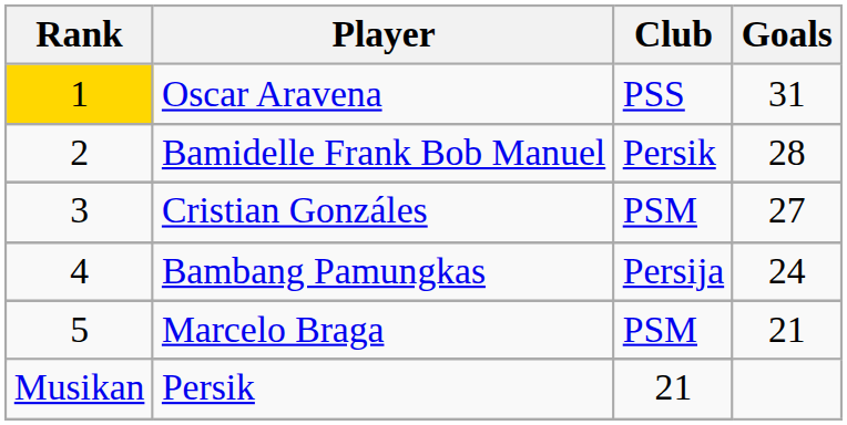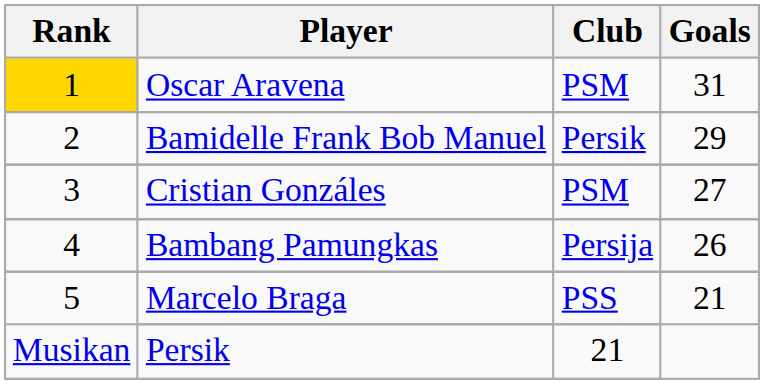Oscar Aravena | Club: PSS -> PSM
Bamidelle Frank Bob Manuel | Goals: 28 -> 29
Bambang Pamungkas | Goals: 24 -> 26
Marcelo Braga | Club: PSM -> PSS
